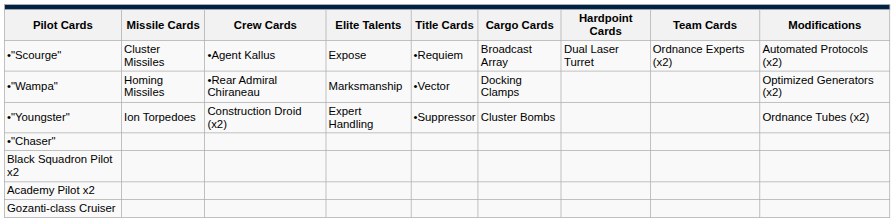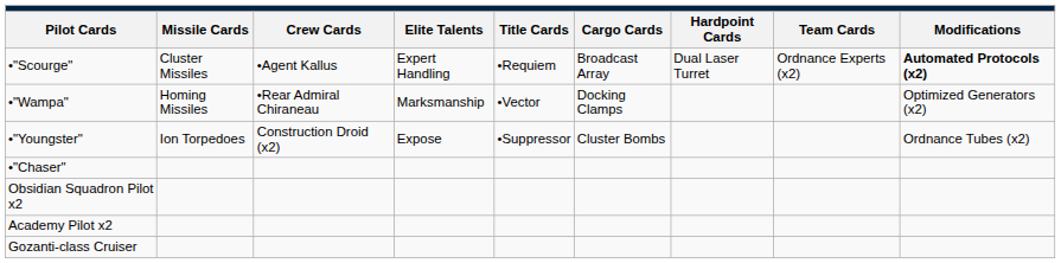•"Scourge" | column 4: Expose -> Expert Handling
•"Scourge" | column 9: normal -> bold
•"Youngster" | column 4: Expert Handling -> Expose
- row: Black Squadron Pilot x2
+ row: Obsidian Squadron Pilot x2
